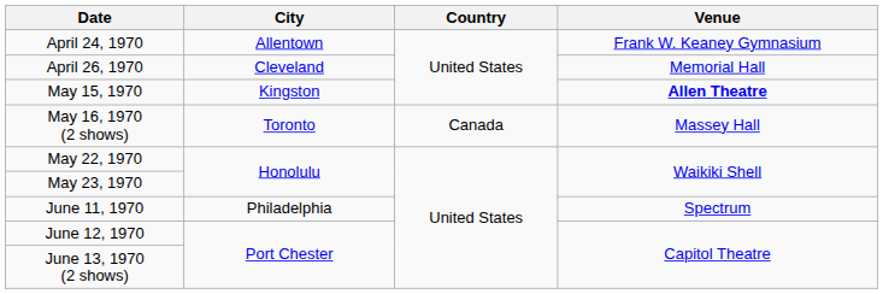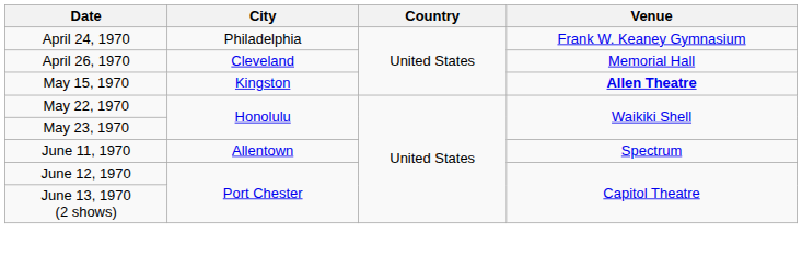April 24, 1970 | City: Allentown -> Philadelphia
- row: May 16, 1970 (2 shows) | Toronto | Canada | Massey Hall
June 11, 1970 | City: Philadelphia -> Allentown
